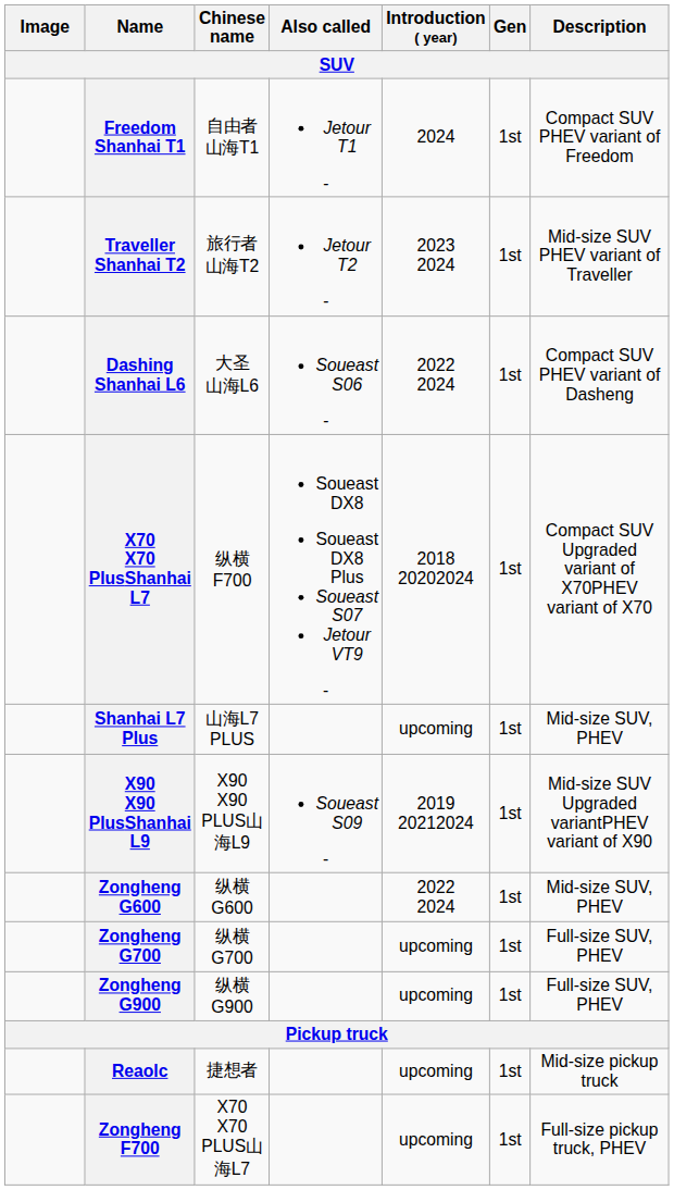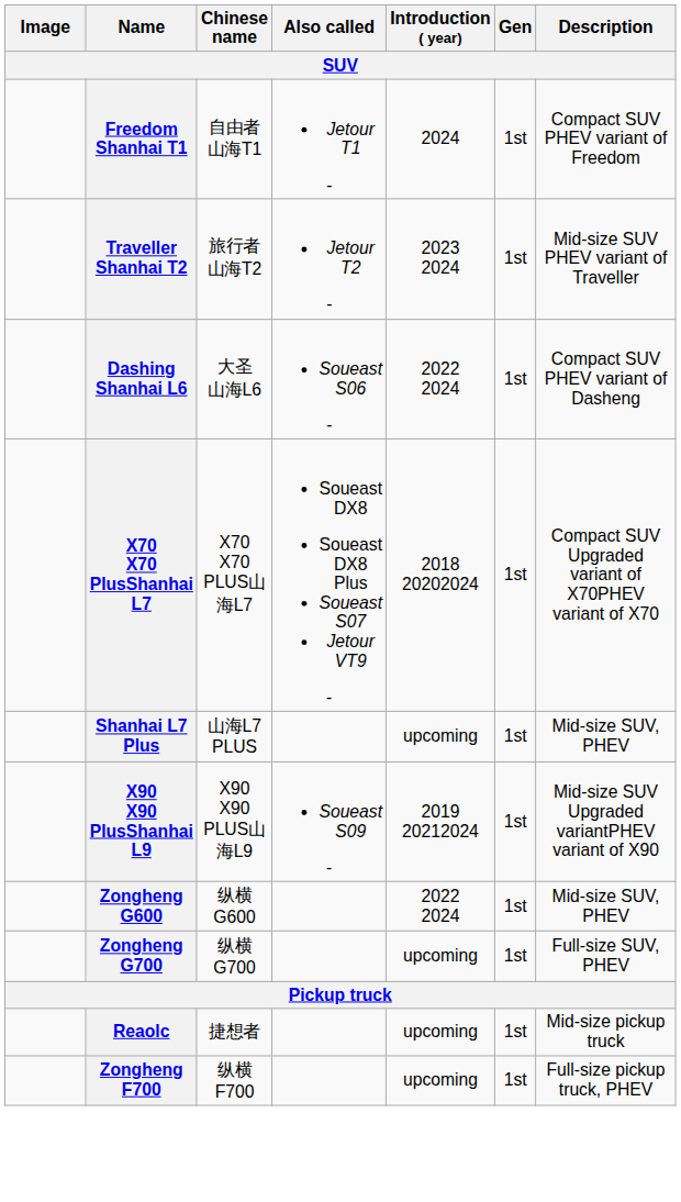X70 X70 PlusShanhai L7 | Chinese name: 纵横F700 -> X70 X70 PLUS山海L7
- row: Zongheng G900 | 纵横G900 | upcoming | 1st | Full-size SUV, PHEV
Zongheng F700 | Chinese name: X70 X70 PLUS山海L7 -> 纵横F700
